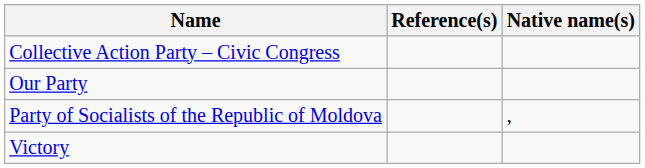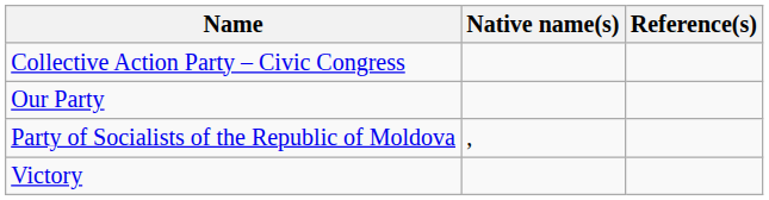columns swapped: Native name(s) <-> Reference(s)
